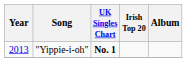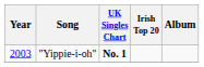"Yippie-i-oh" | Year: 2013 -> 2003
